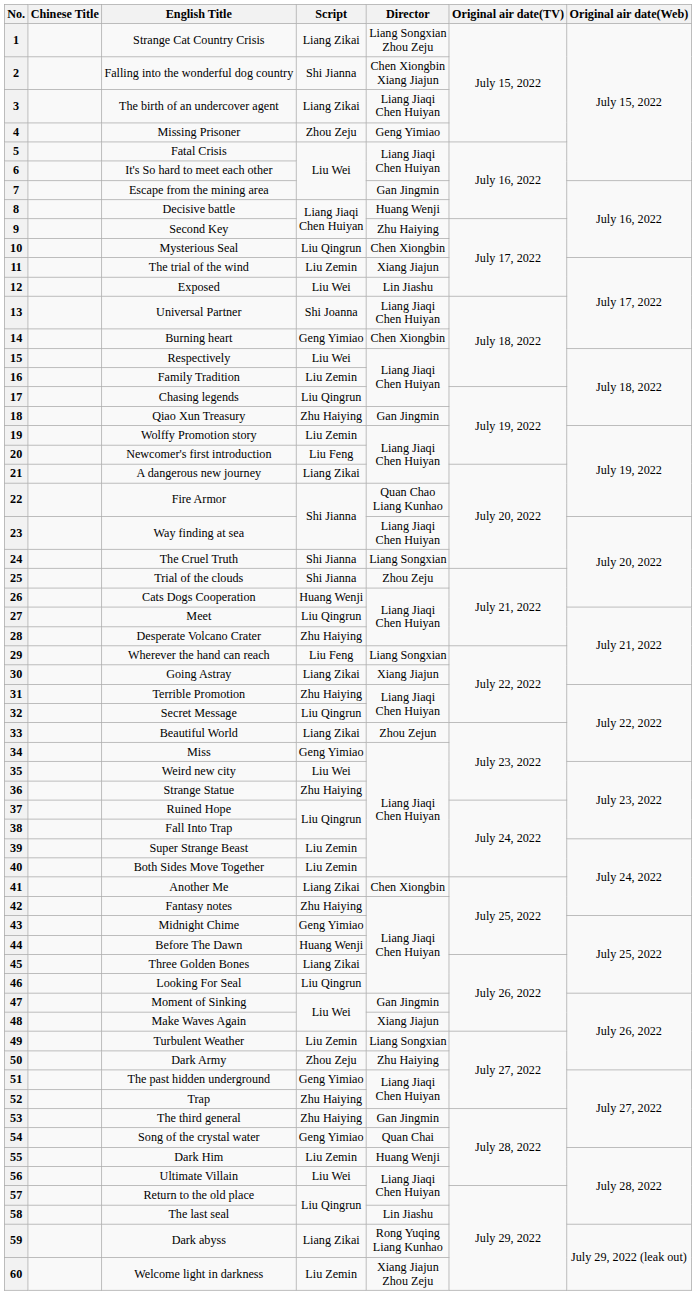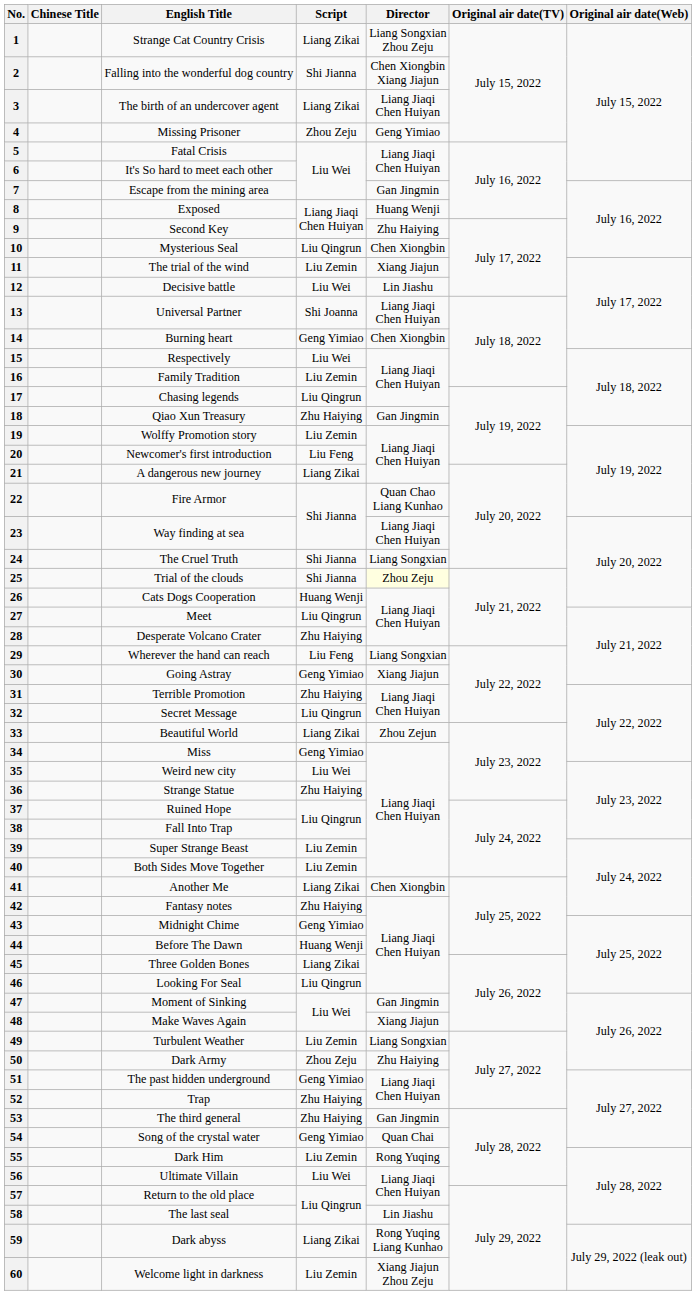8 | English Title: Decisive battle -> Exposed
12 | English Title: Exposed -> Decisive battle
25 | Director: no background -> lightyellow background
30 | Script: Liang Zikai -> Geng Yimiao
55 | Director: Huang Wenji -> Rong Yuqing
